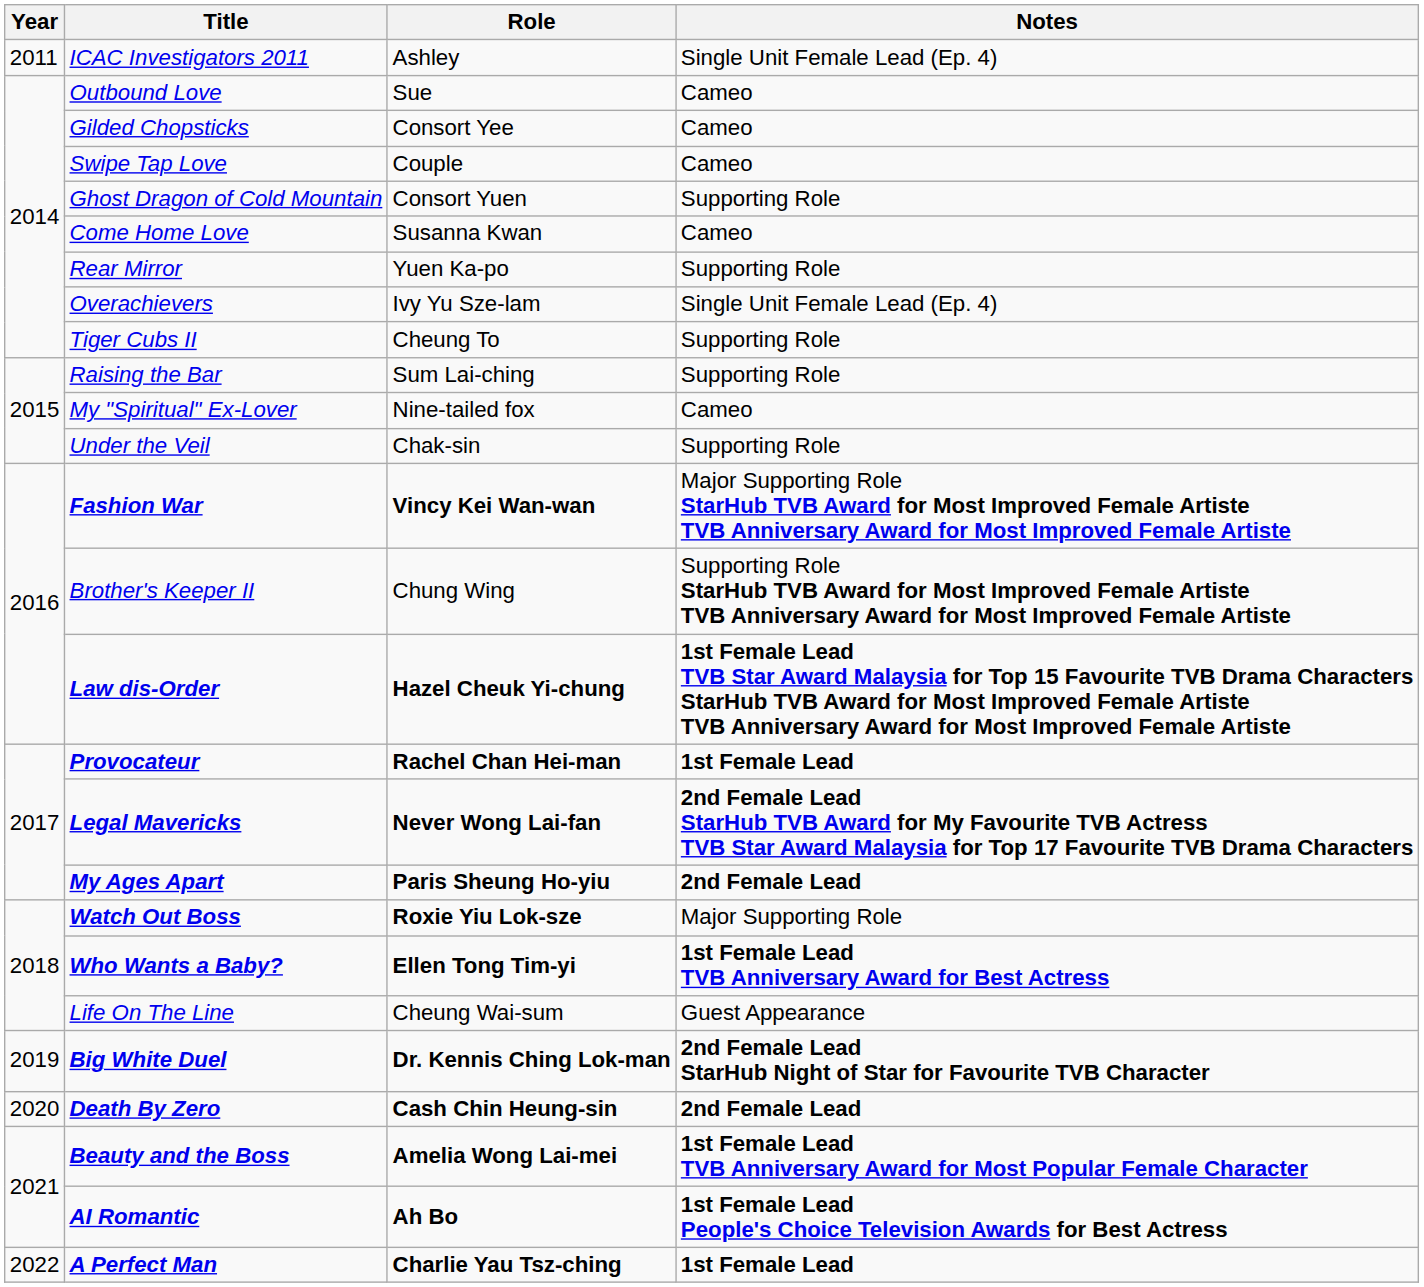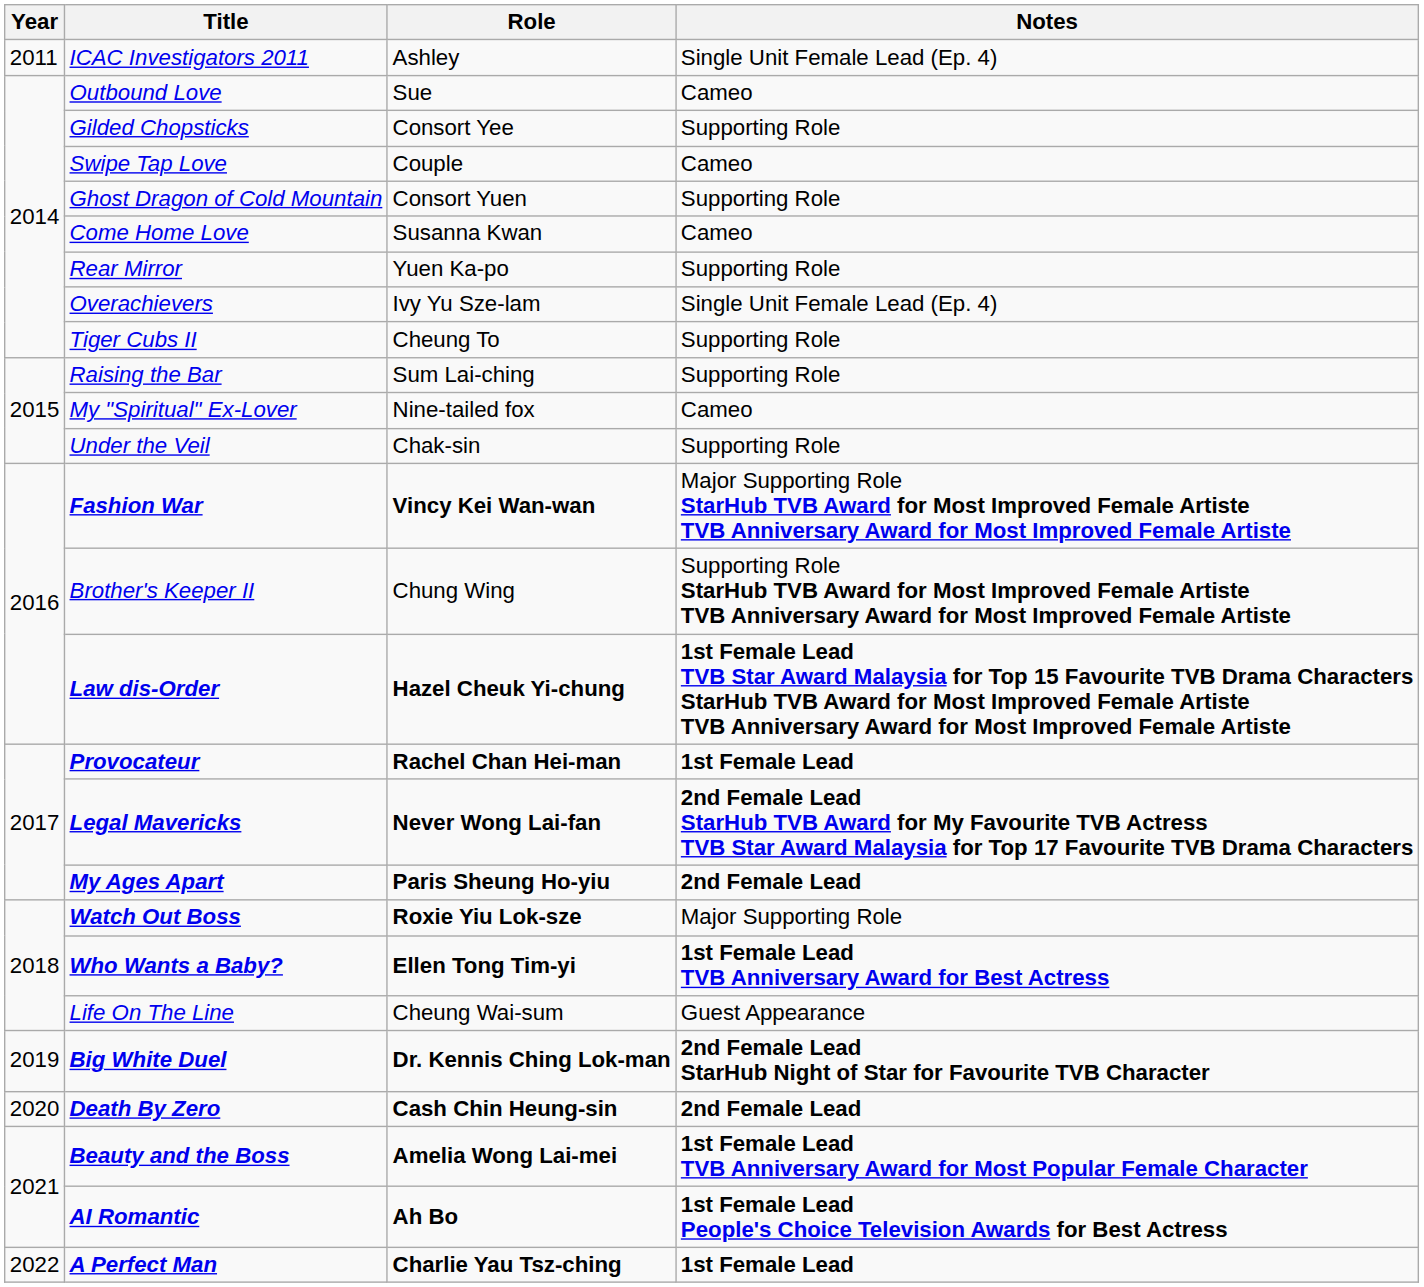Gilded Chopsticks | Notes: Cameo -> Supporting Role
